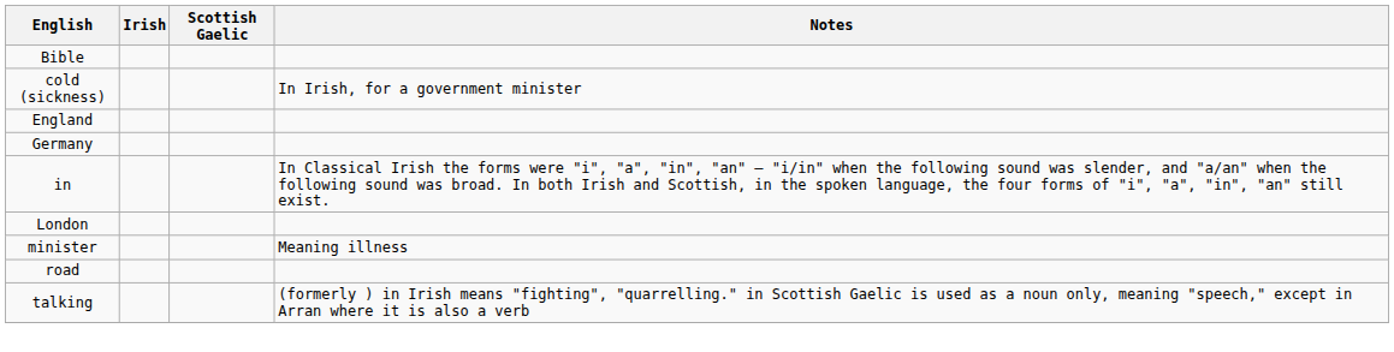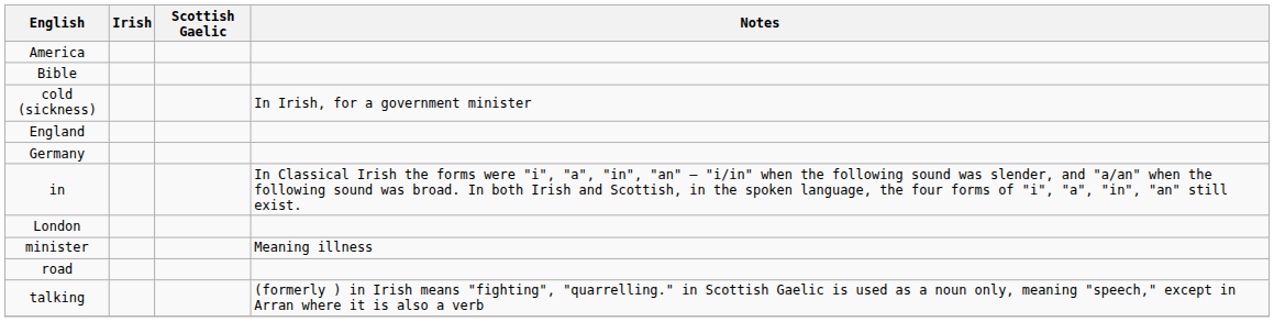+ row: America
